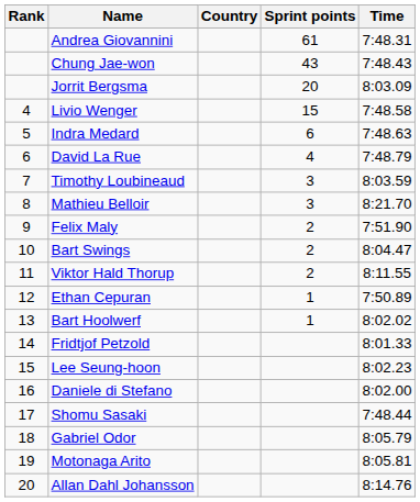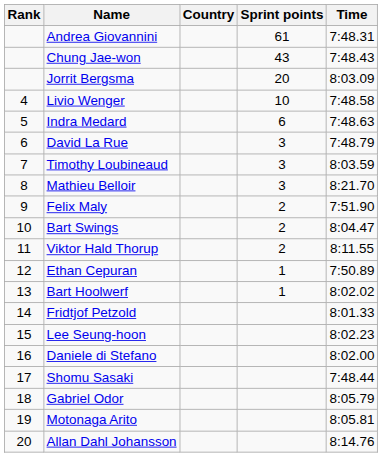Livio Wenger | Sprint points: 15 -> 10
David La Rue | Sprint points: 4 -> 3
